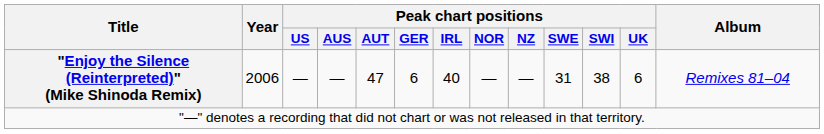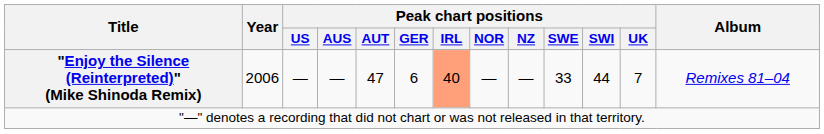"Enjoy the Silence (Reinterpreted)" (Mike Shinoda Remix) | Peak chart positions / IRL: no background -> lightsalmon background
"Enjoy the Silence (Reinterpreted)" (Mike Shinoda Remix) | Peak chart positions / SWE: 31 -> 33
"Enjoy the Silence (Reinterpreted)" (Mike Shinoda Remix) | Peak chart positions / SWI: 38 -> 44
"Enjoy the Silence (Reinterpreted)" (Mike Shinoda Remix) | Peak chart positions / UK: 6 -> 7
